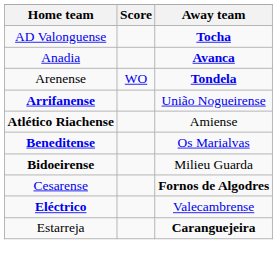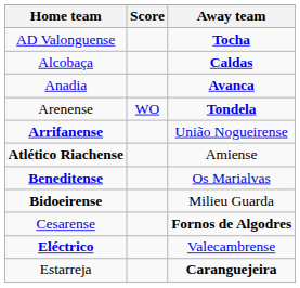+ row: Alcobaça | Caldas
